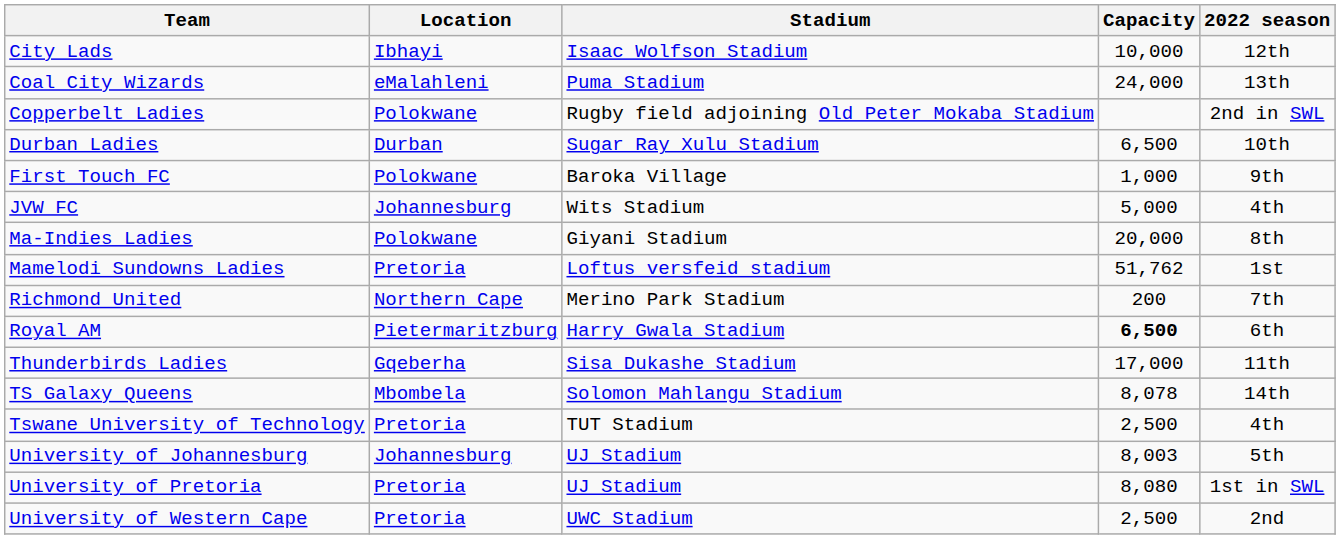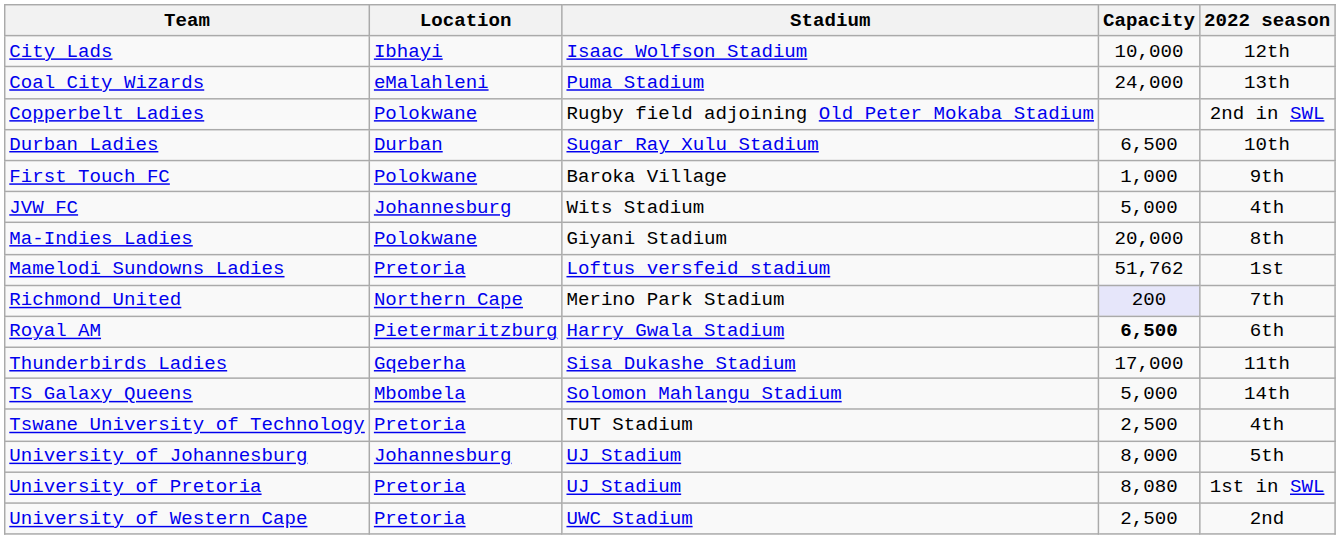Richmond United | Capacity: no background -> lavender background
TS Galaxy Queens | Capacity: 8,078 -> 5,000
University of Johannesburg | Capacity: 8,003 -> 8,000
